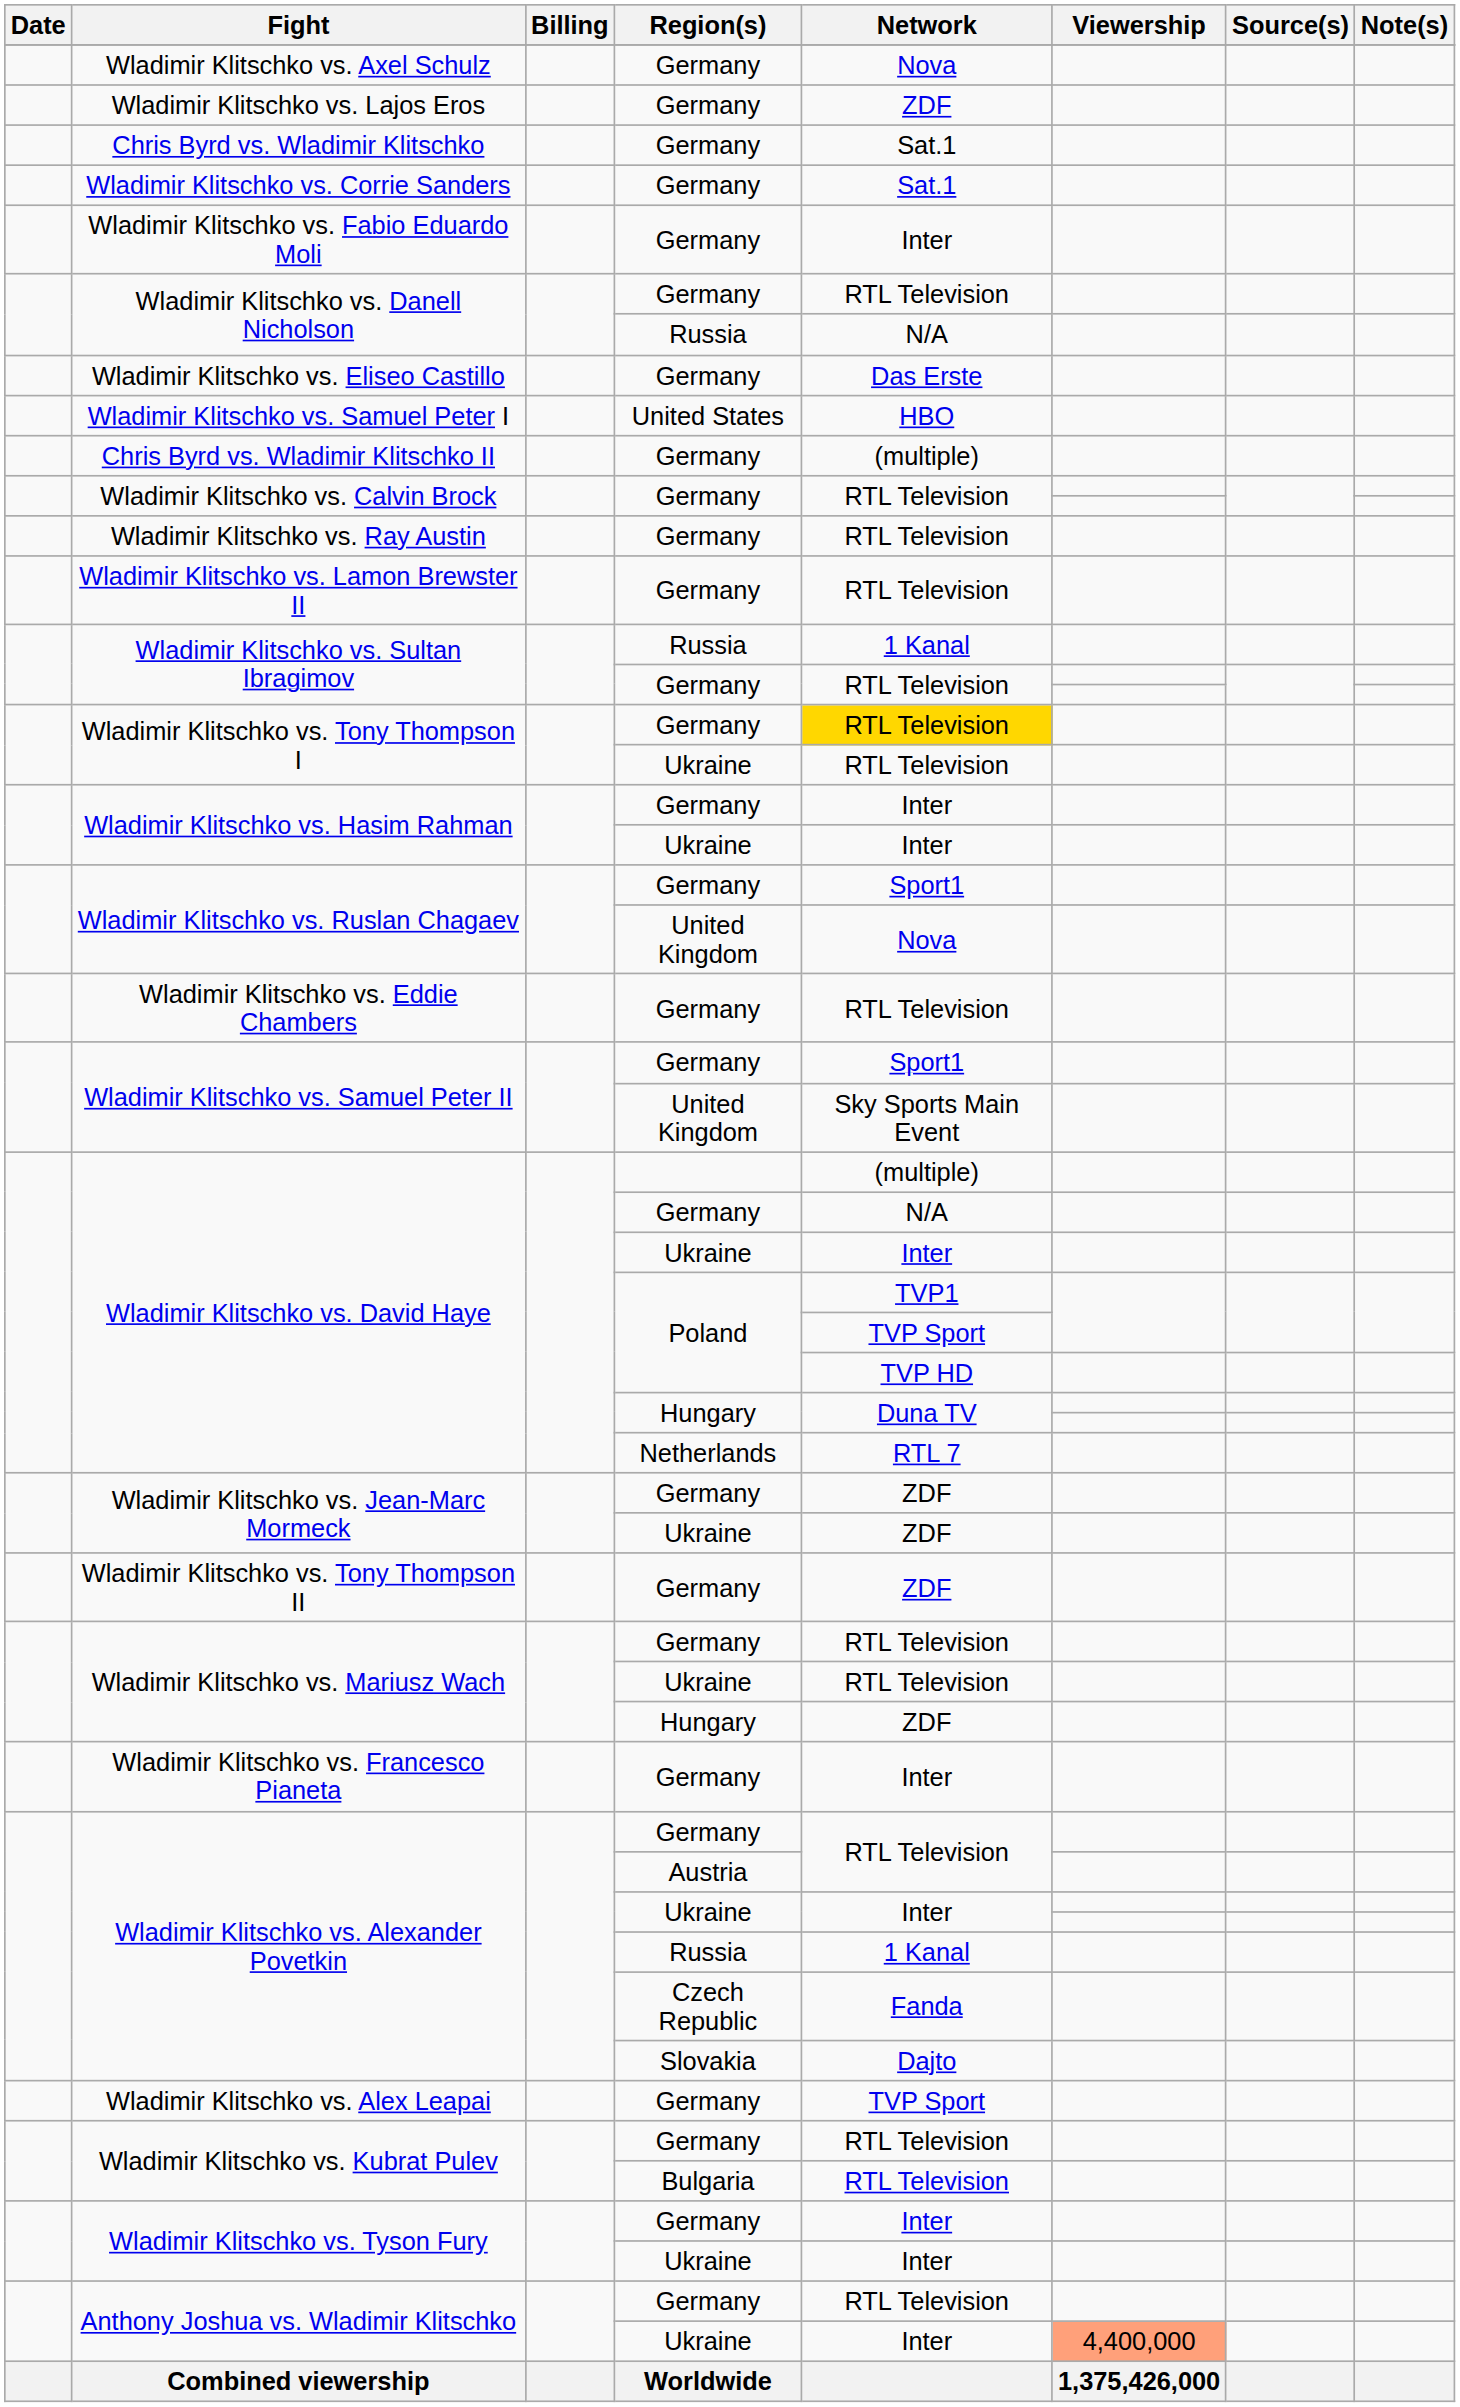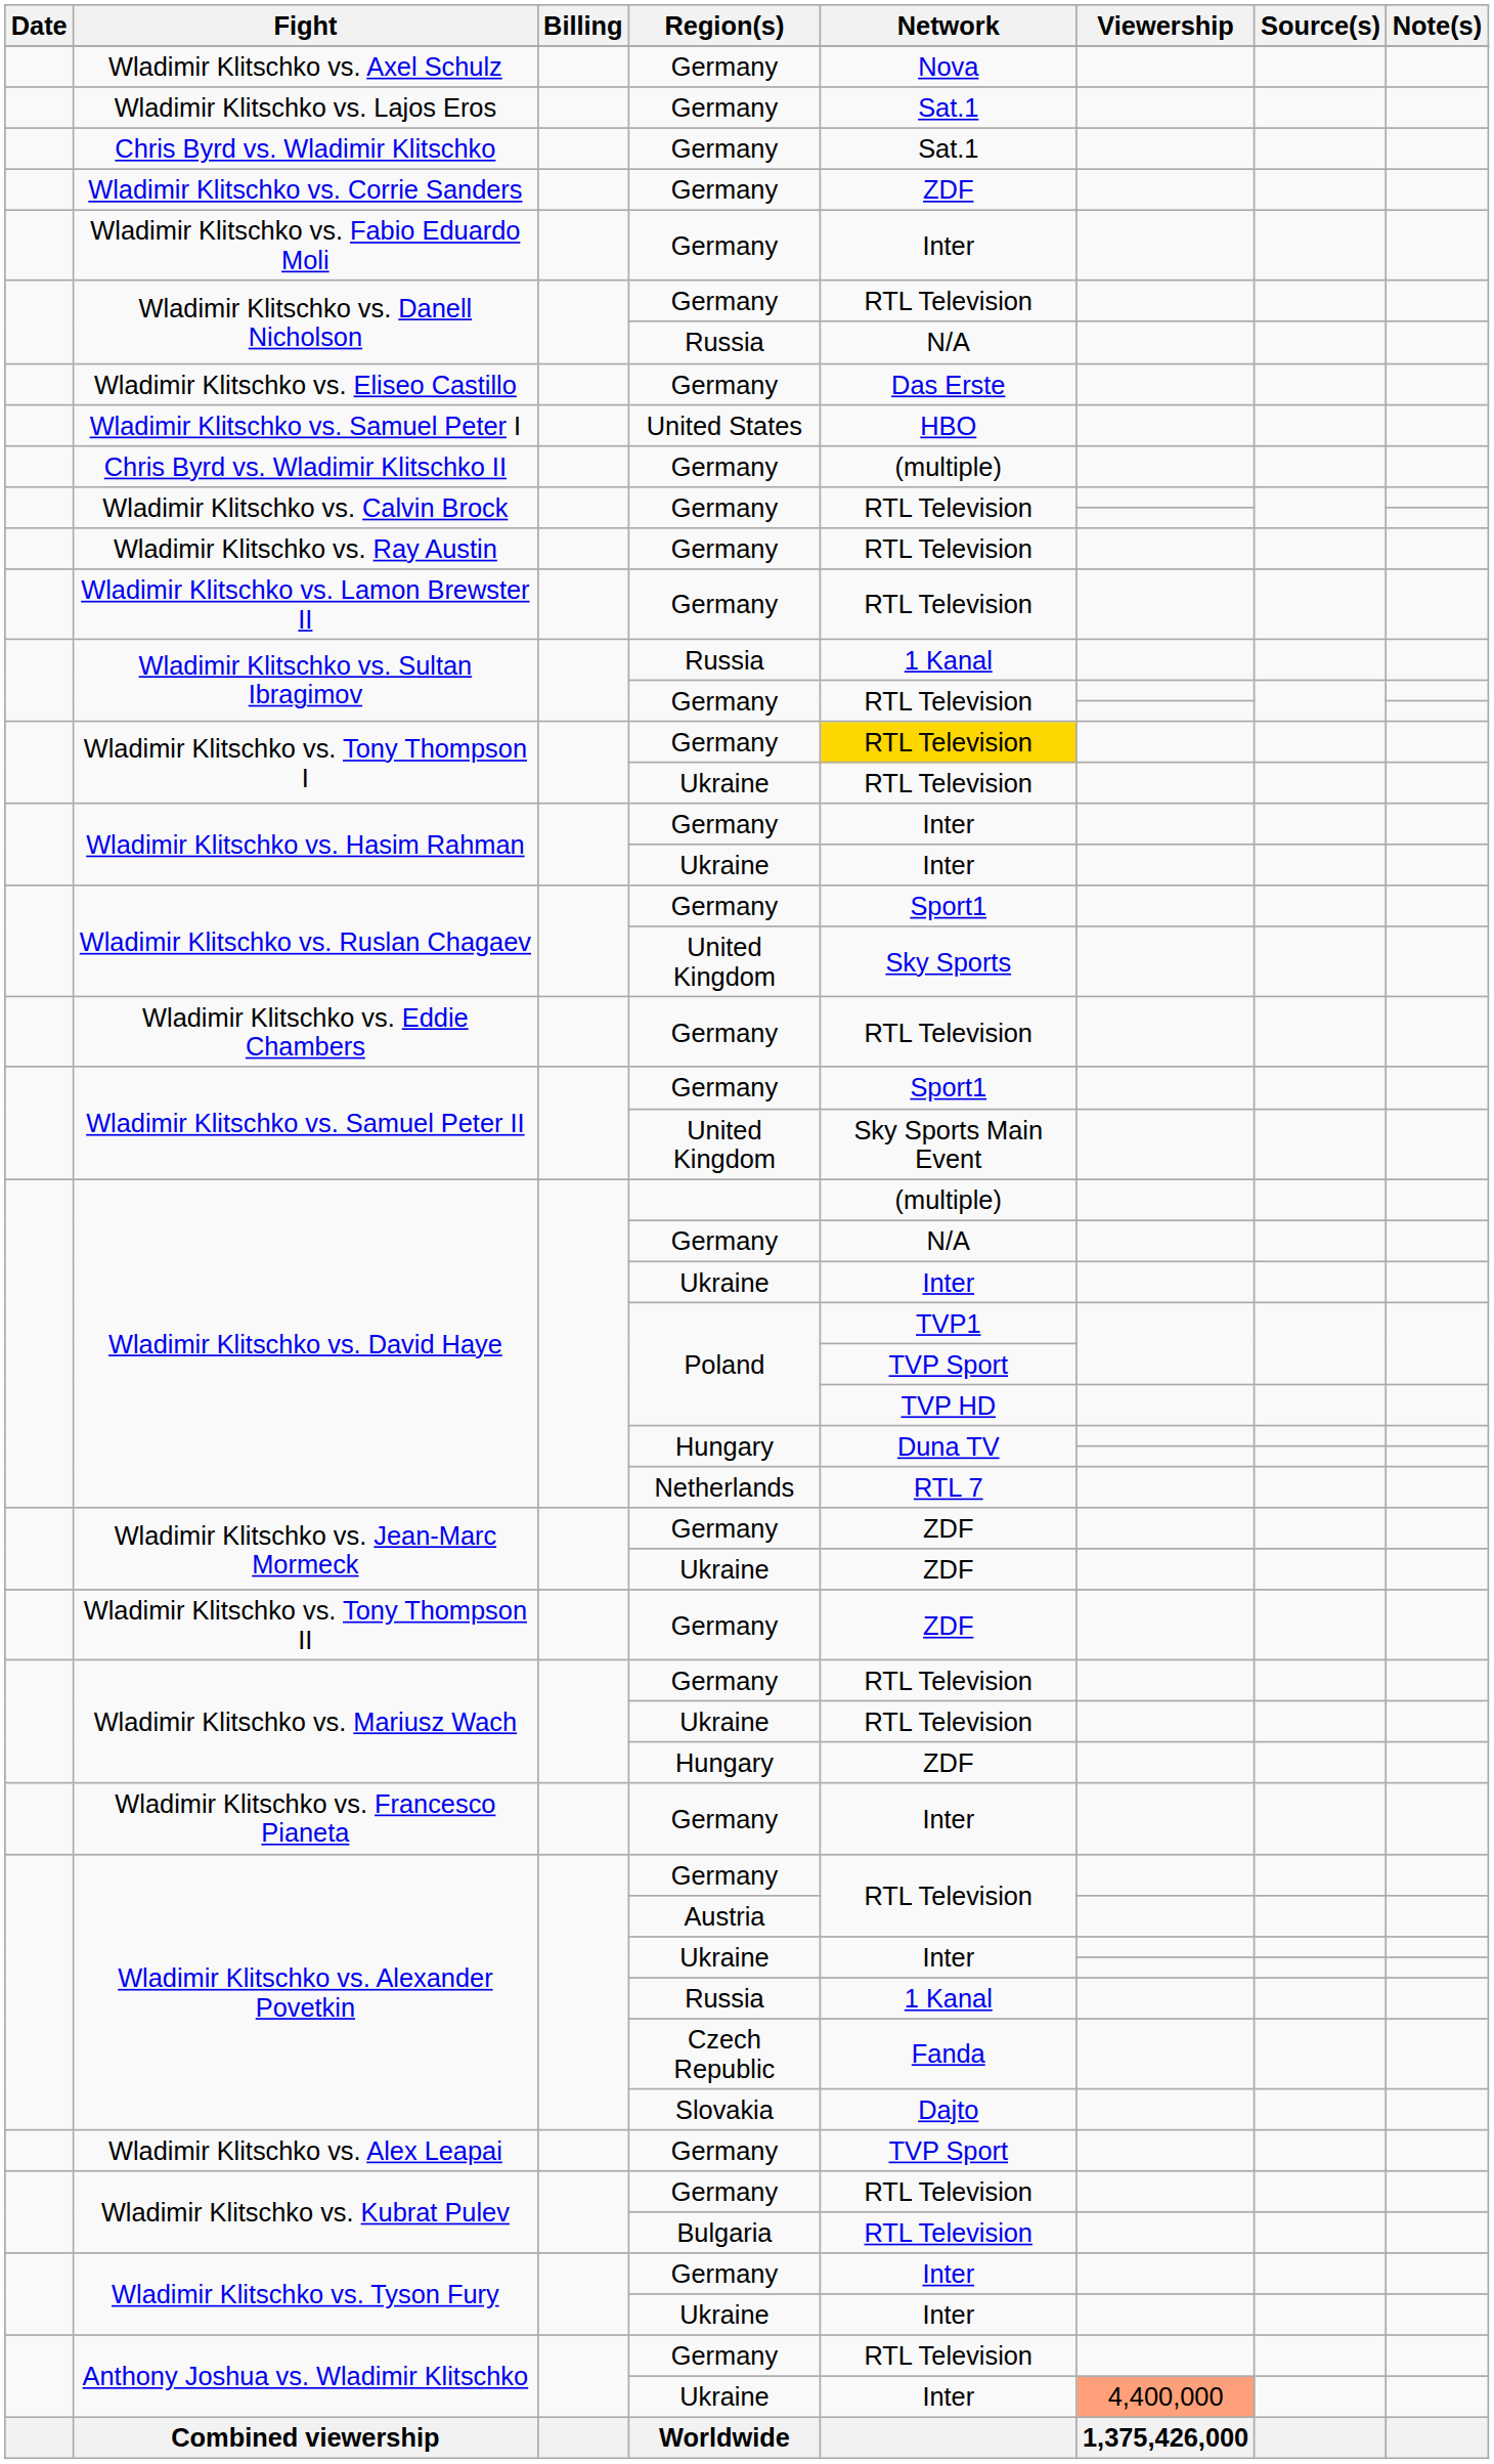Wladimir Klitschko vs. Lajos Eros | Network: ZDF -> Sat.1
Wladimir Klitschko vs. Corrie Sanders | Network: Sat.1 -> ZDF
Wladimir Klitschko vs. Ruslan Chagaev / United Kingdom | Network: Nova -> Sky Sports
